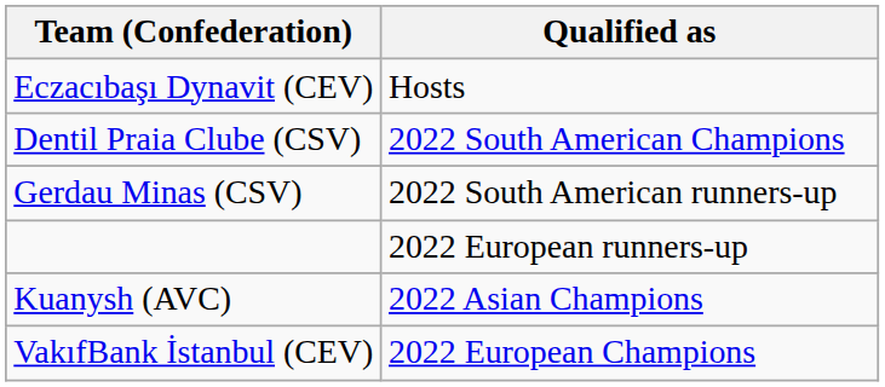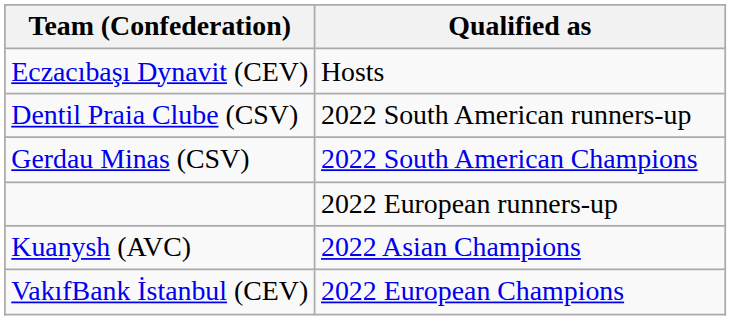Dentil Praia Clube (CSV) | Qualified as: 2022 South American Champions -> 2022 South American runners-up
Gerdau Minas (CSV) | Qualified as: 2022 South American runners-up -> 2022 South American Champions
